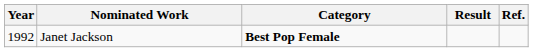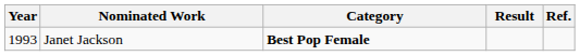Janet Jackson | Year: 1992 -> 1993
